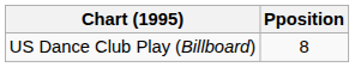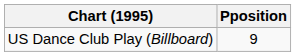US Dance Club Play (Billboard) | Pposition: 8 -> 9
